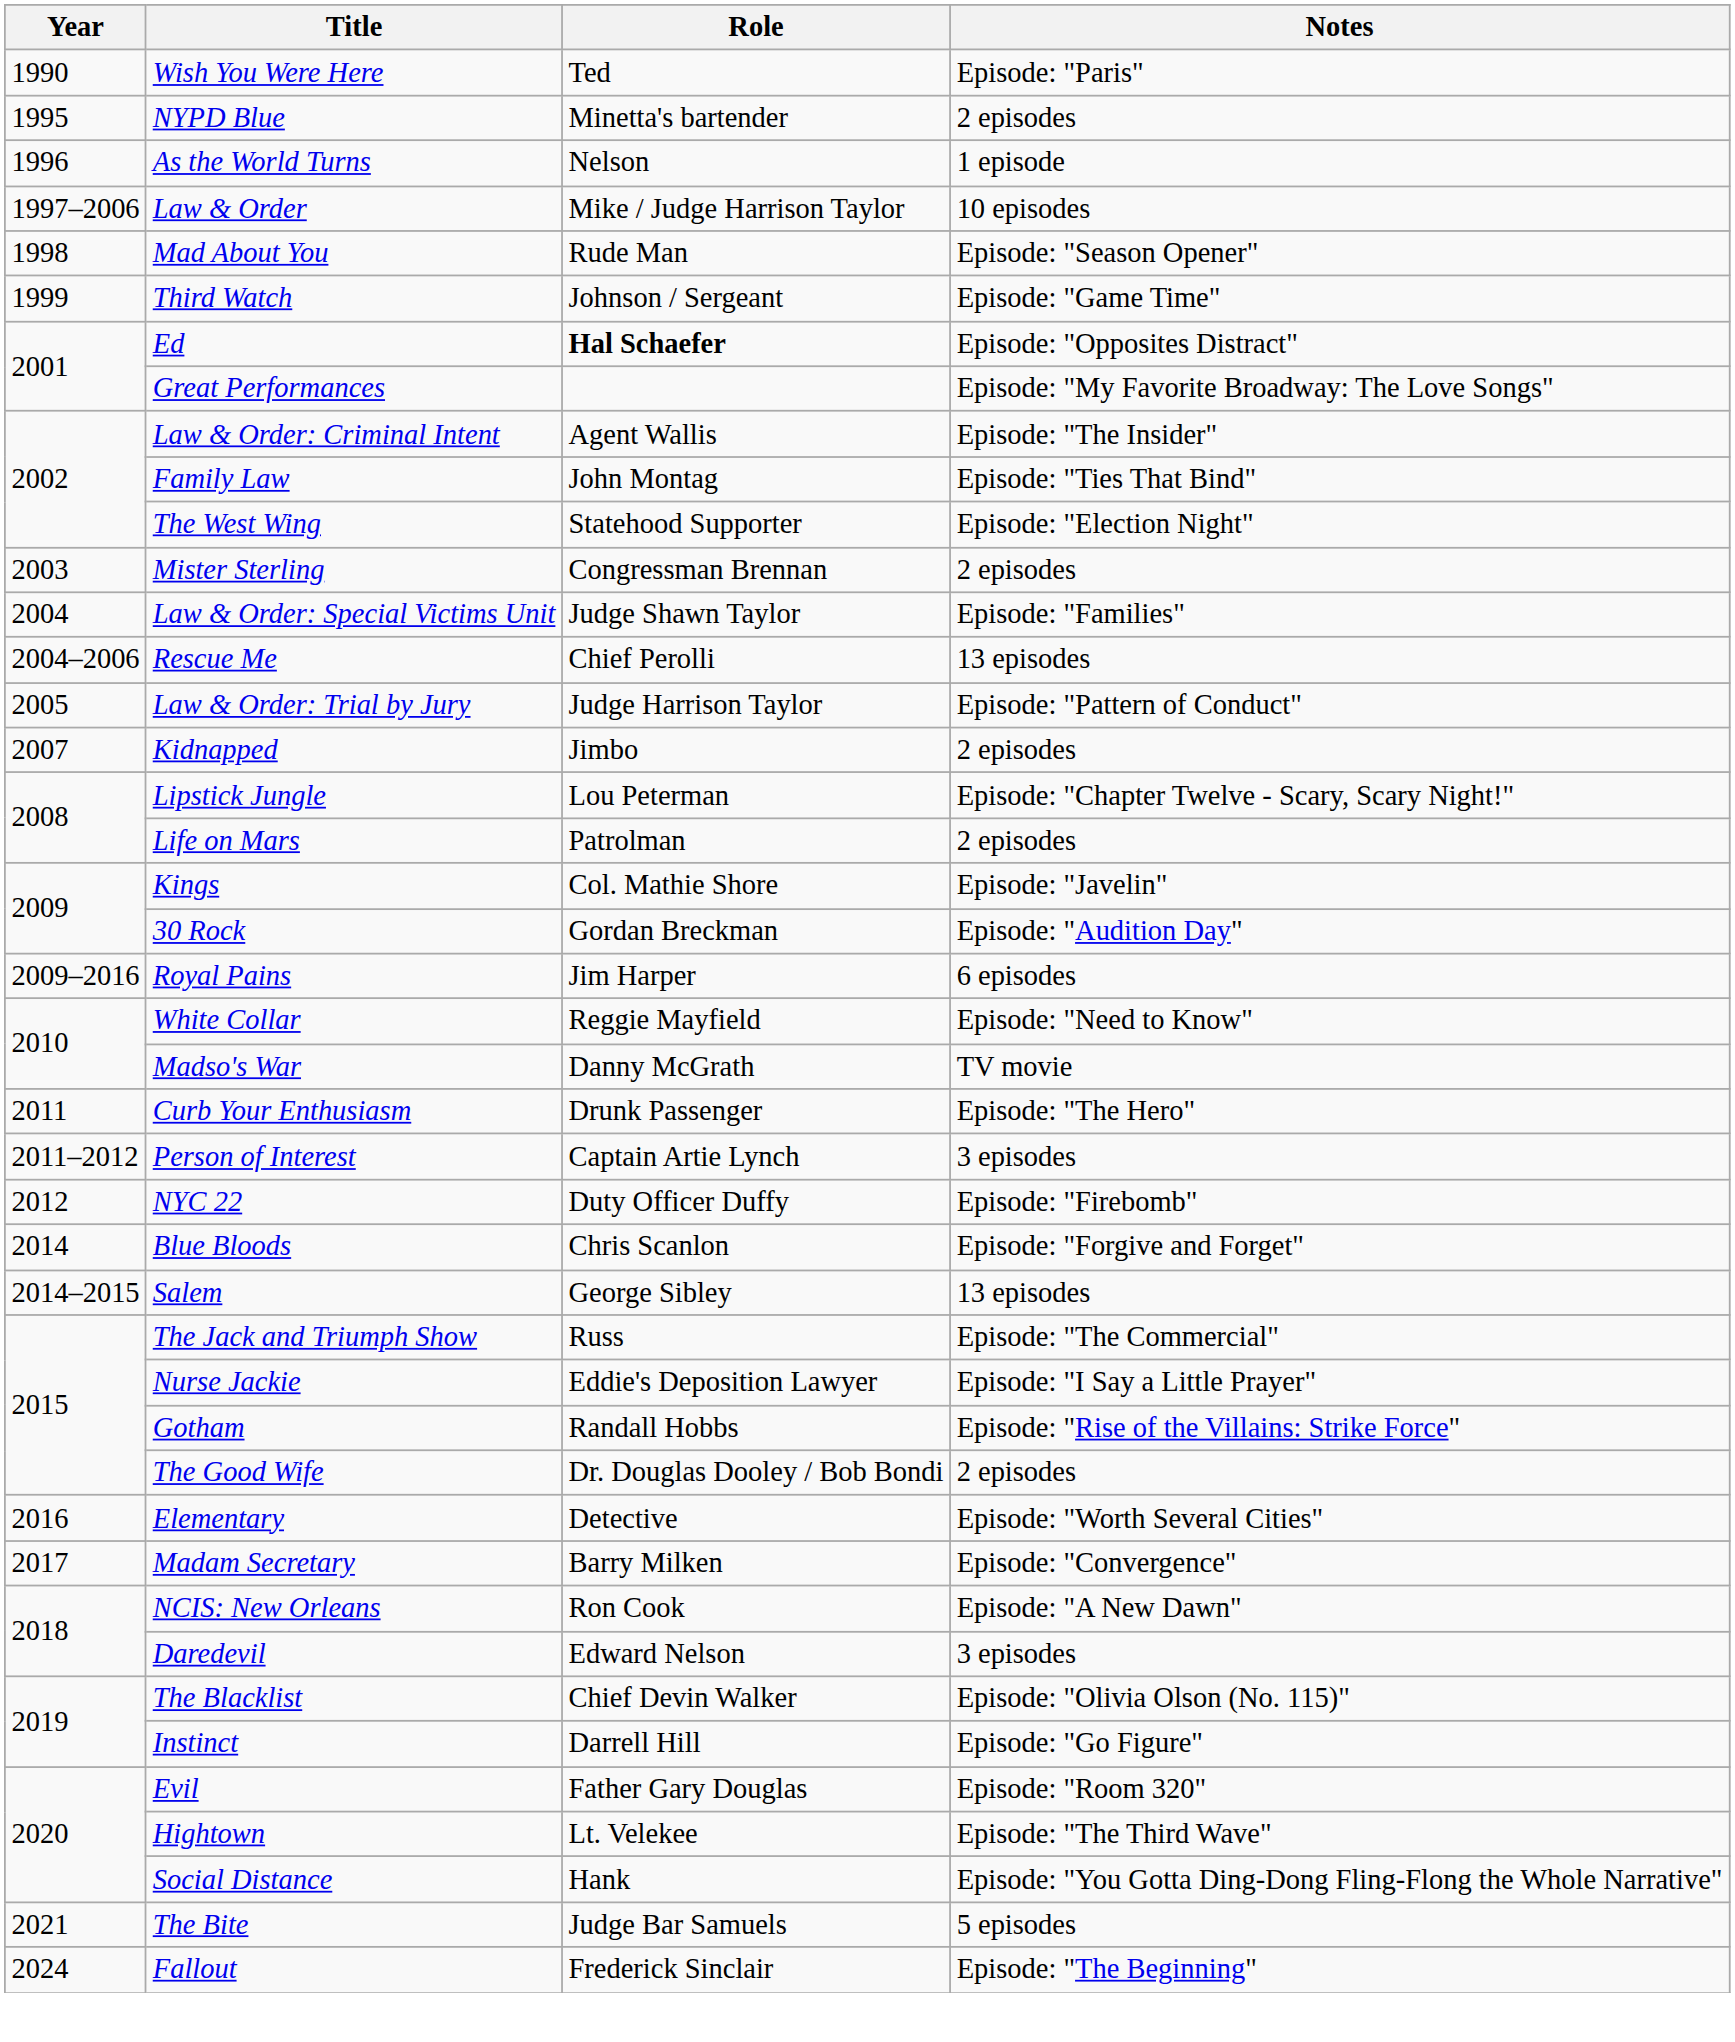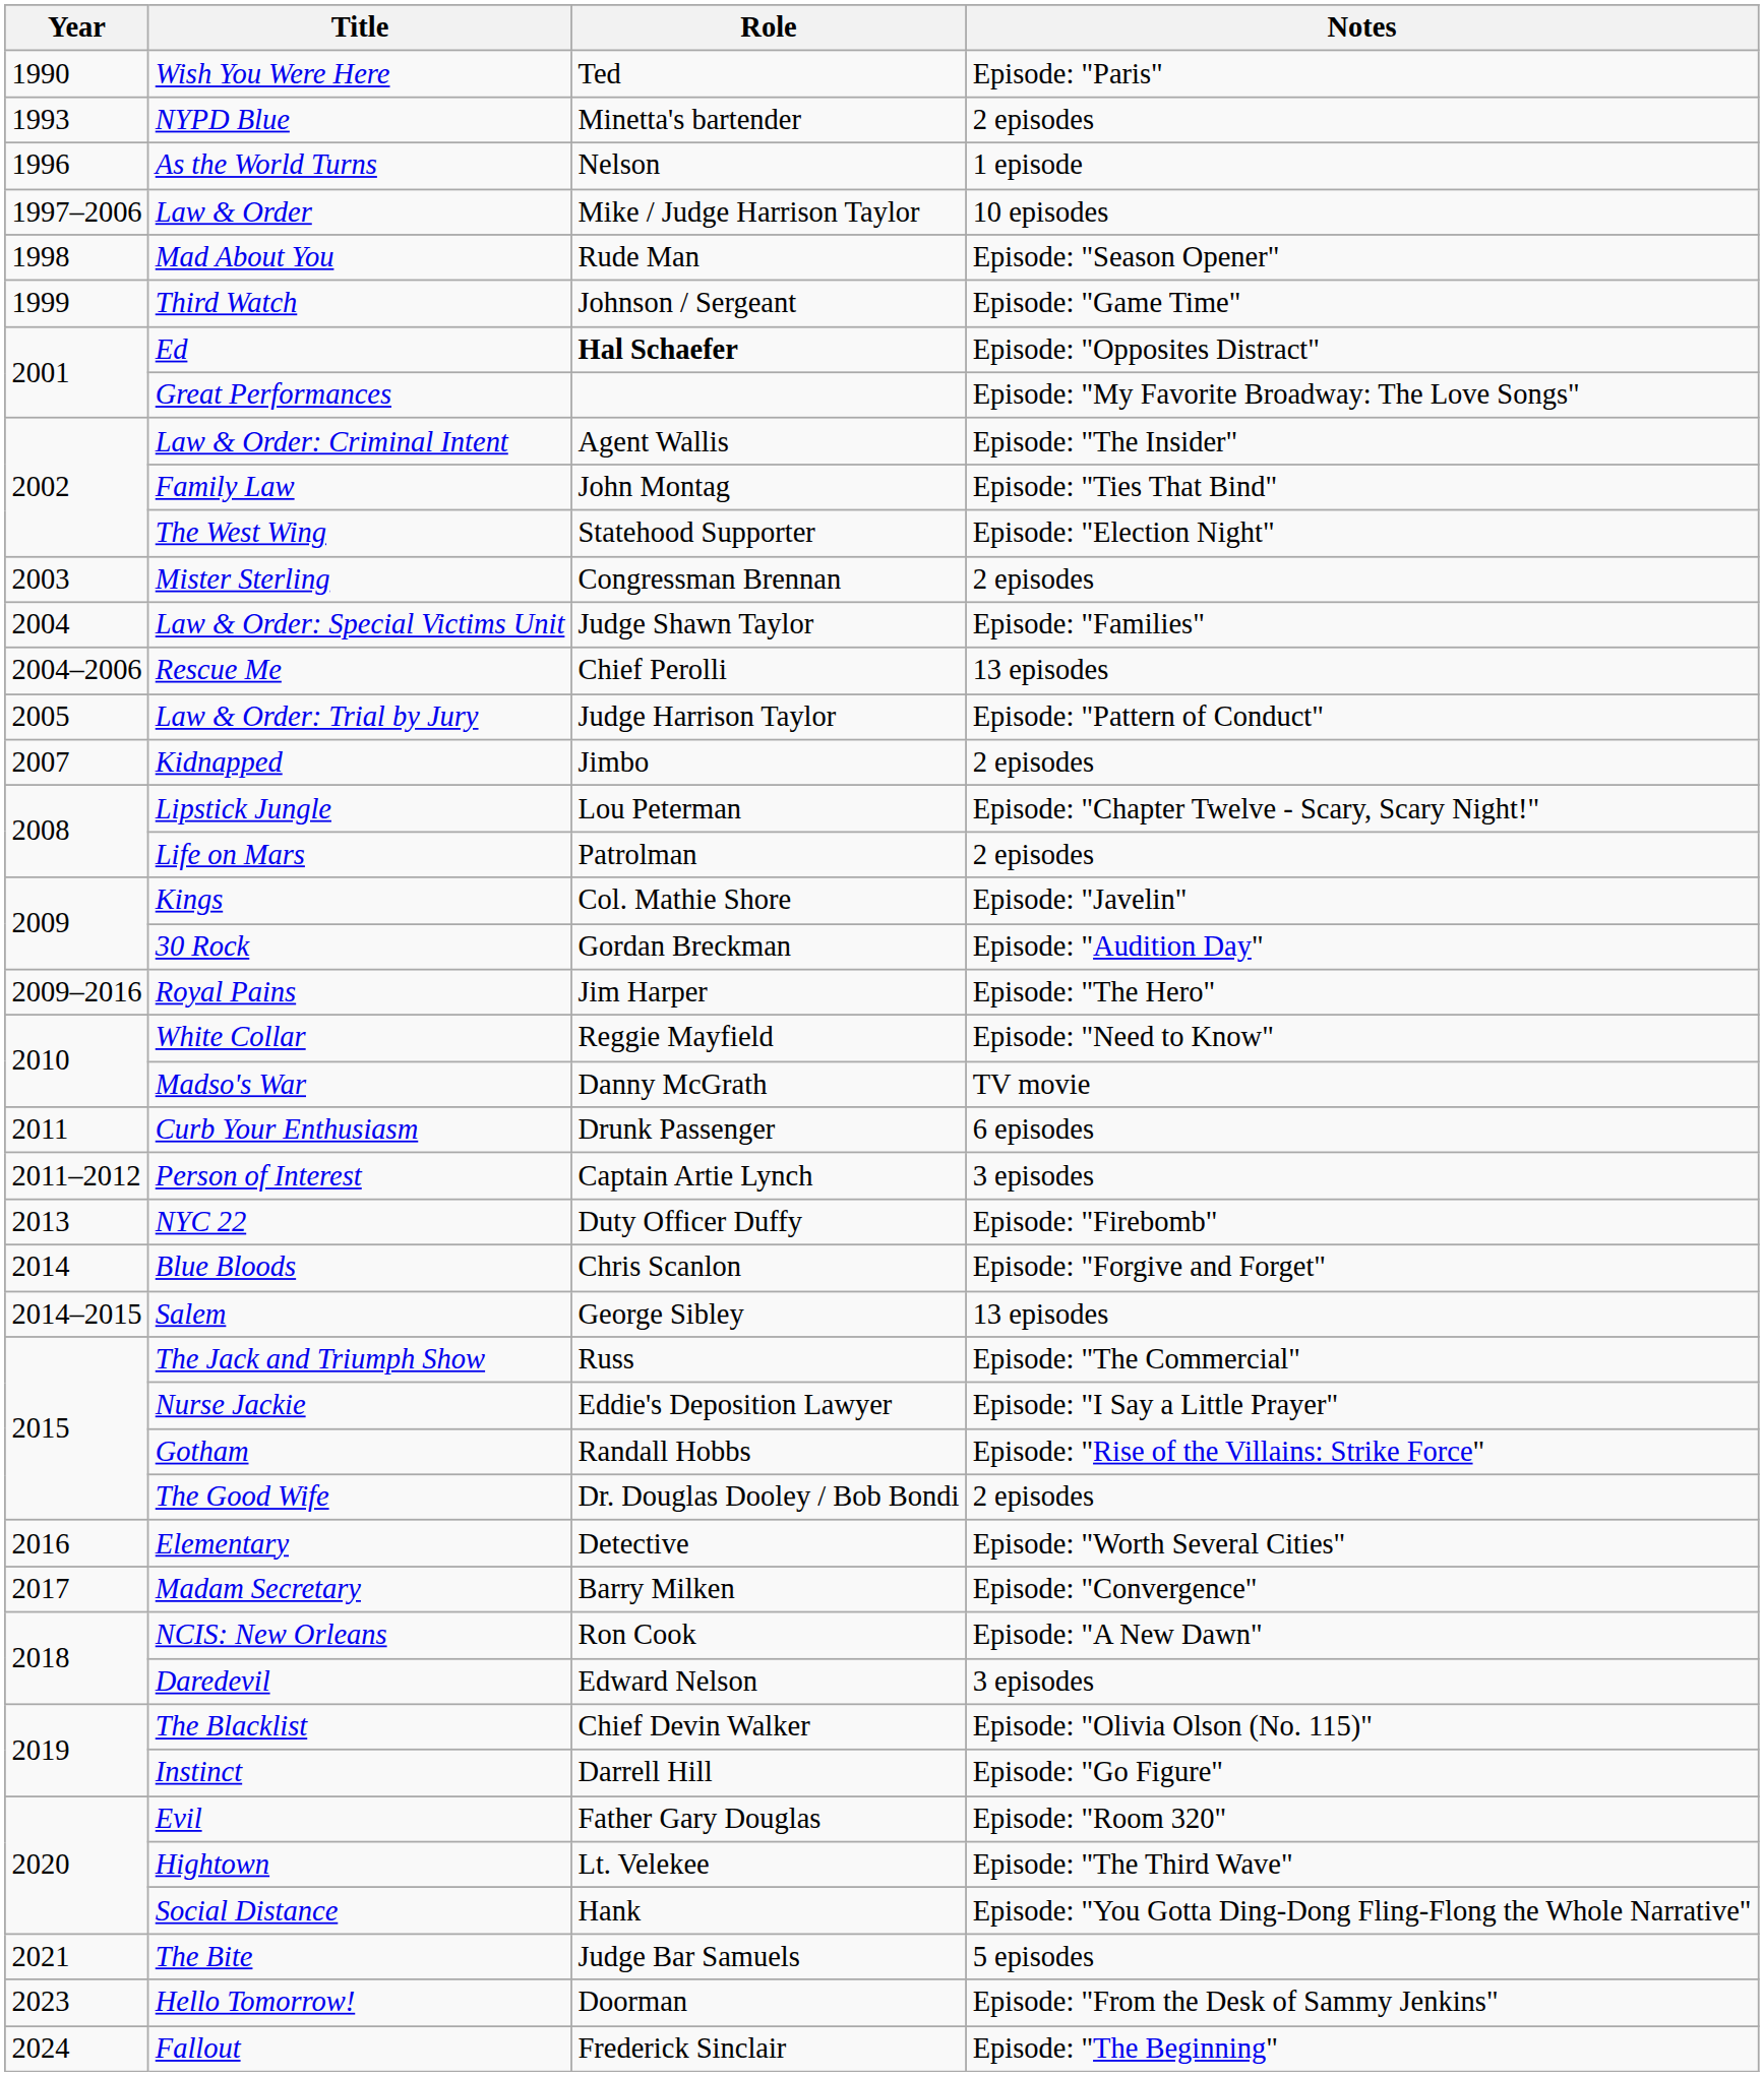NYPD Blue | Year: 1995 -> 1993
Royal Pains | Notes: 6 episodes -> Episode: "The Hero"
Curb Your Enthusiasm | Notes: Episode: "The Hero" -> 6 episodes
NYC 22 | Year: 2012 -> 2013
+ row: 2023 | Hello Tomorrow! | Doorman | Episode: "From the Desk of Sammy Jenkins"
